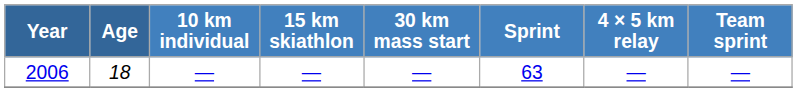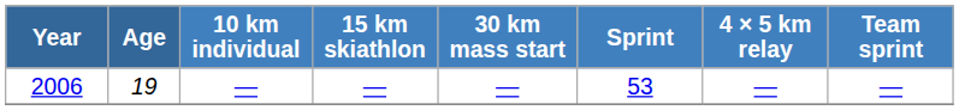2006 | Age: 18 -> 19
2006 | Sprint: 63 -> 53
